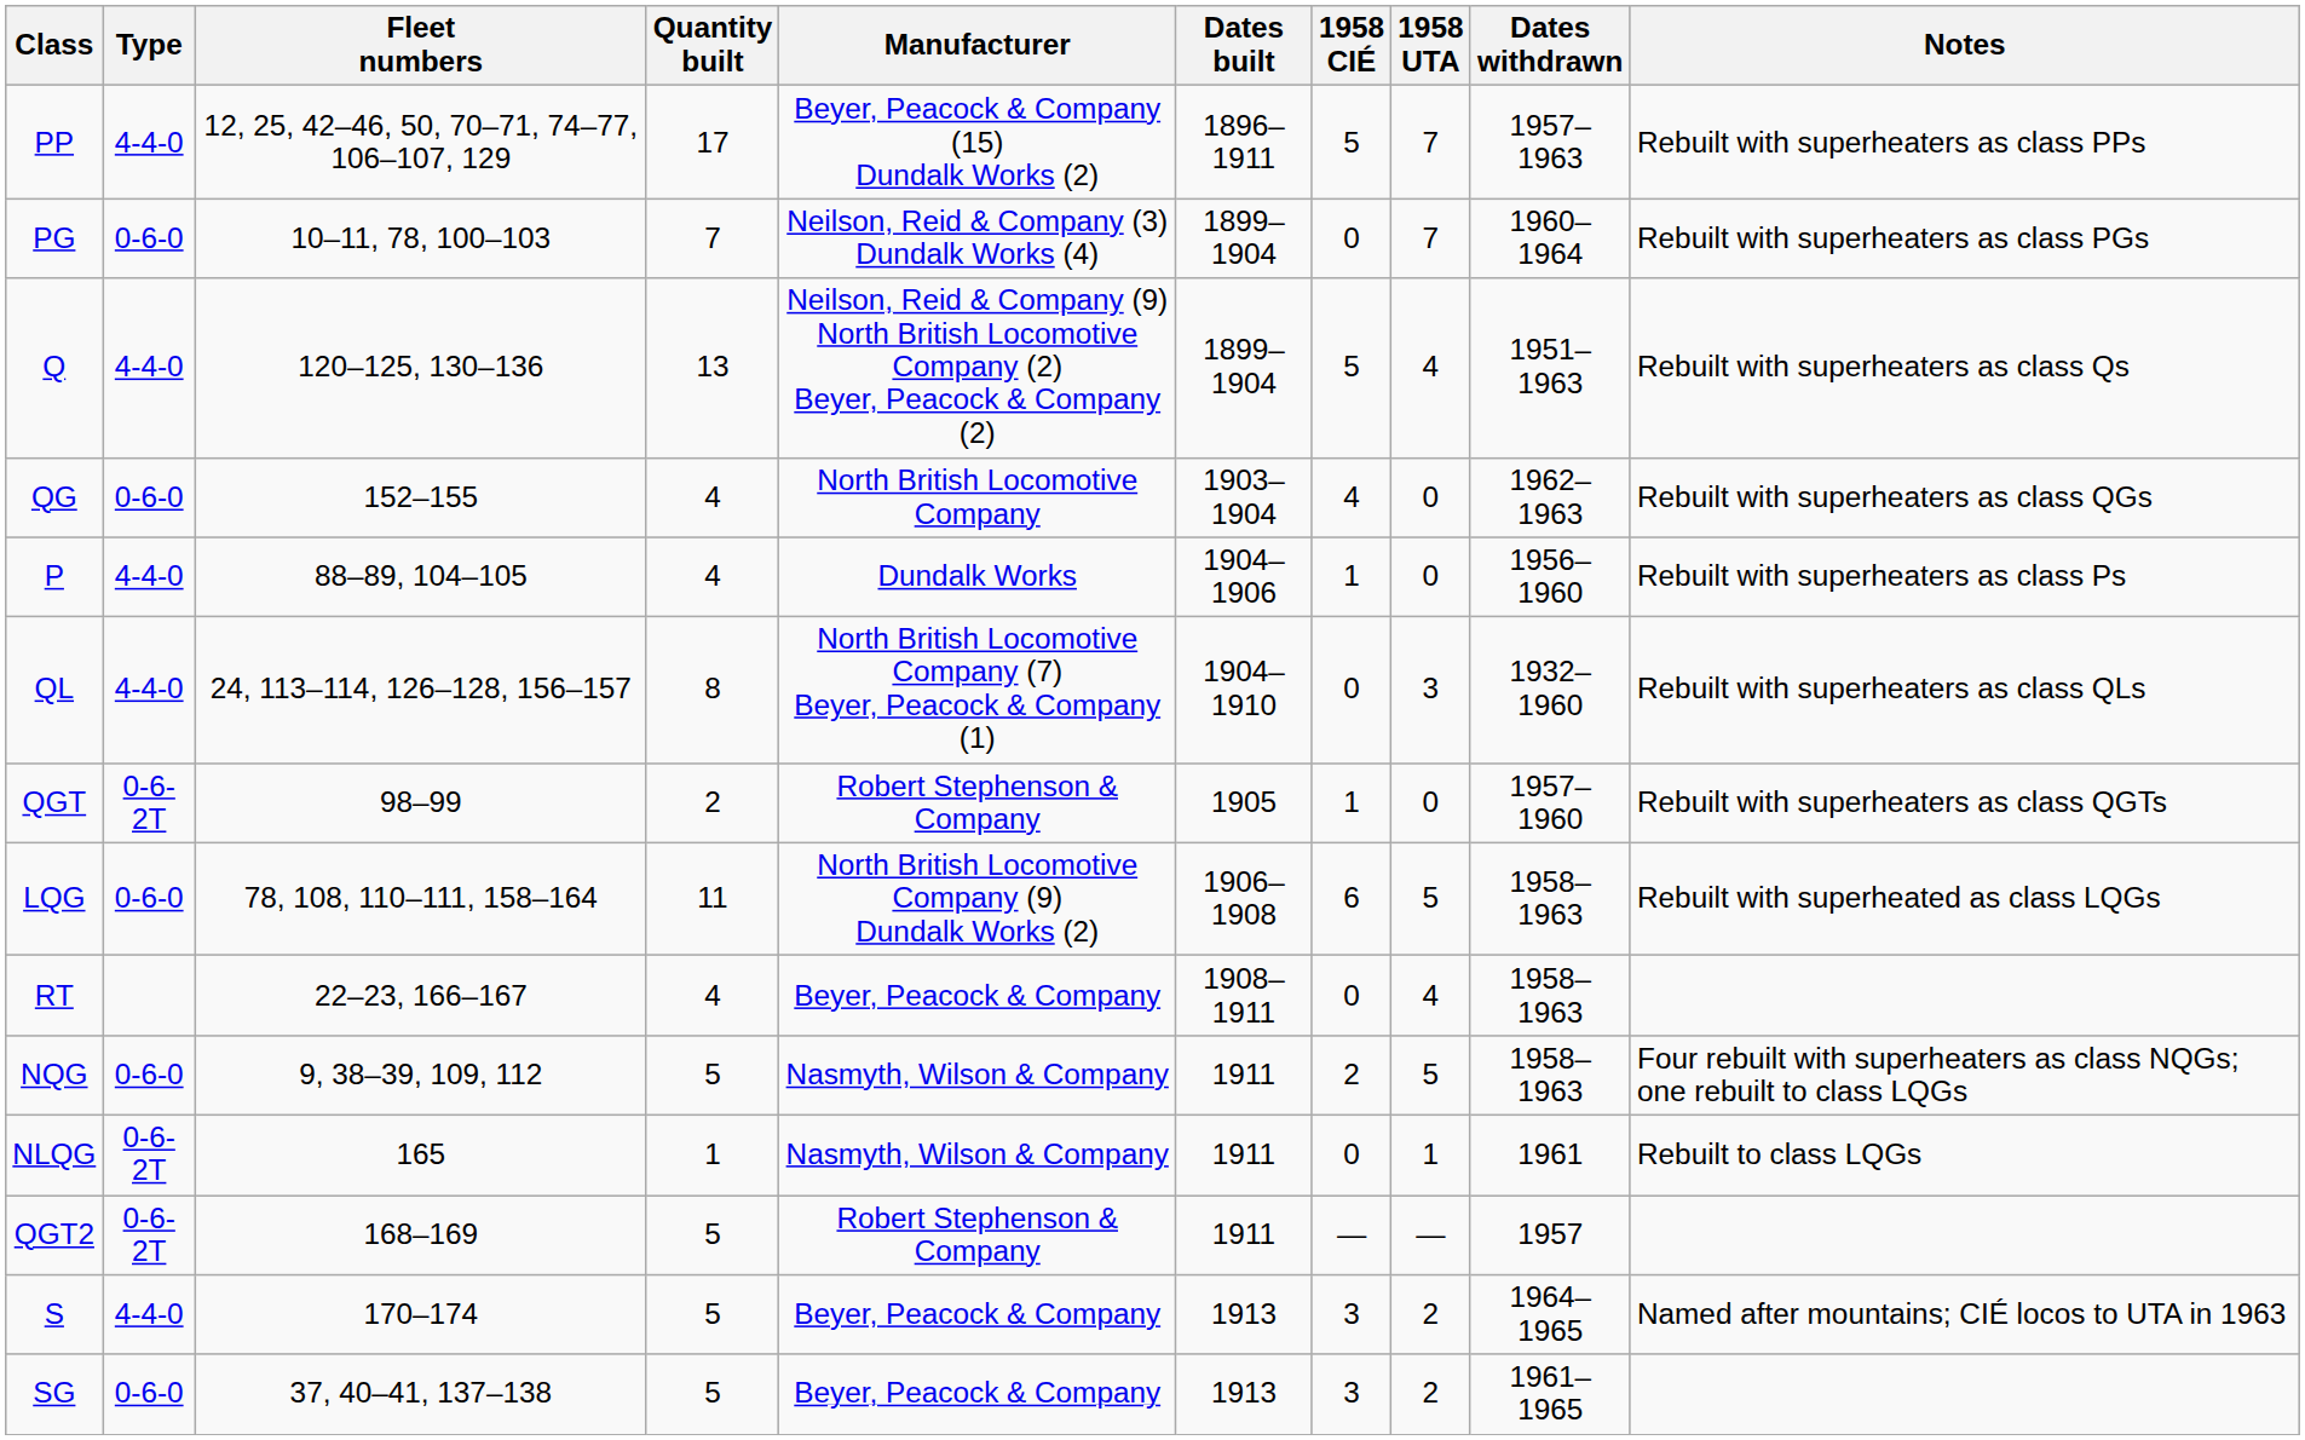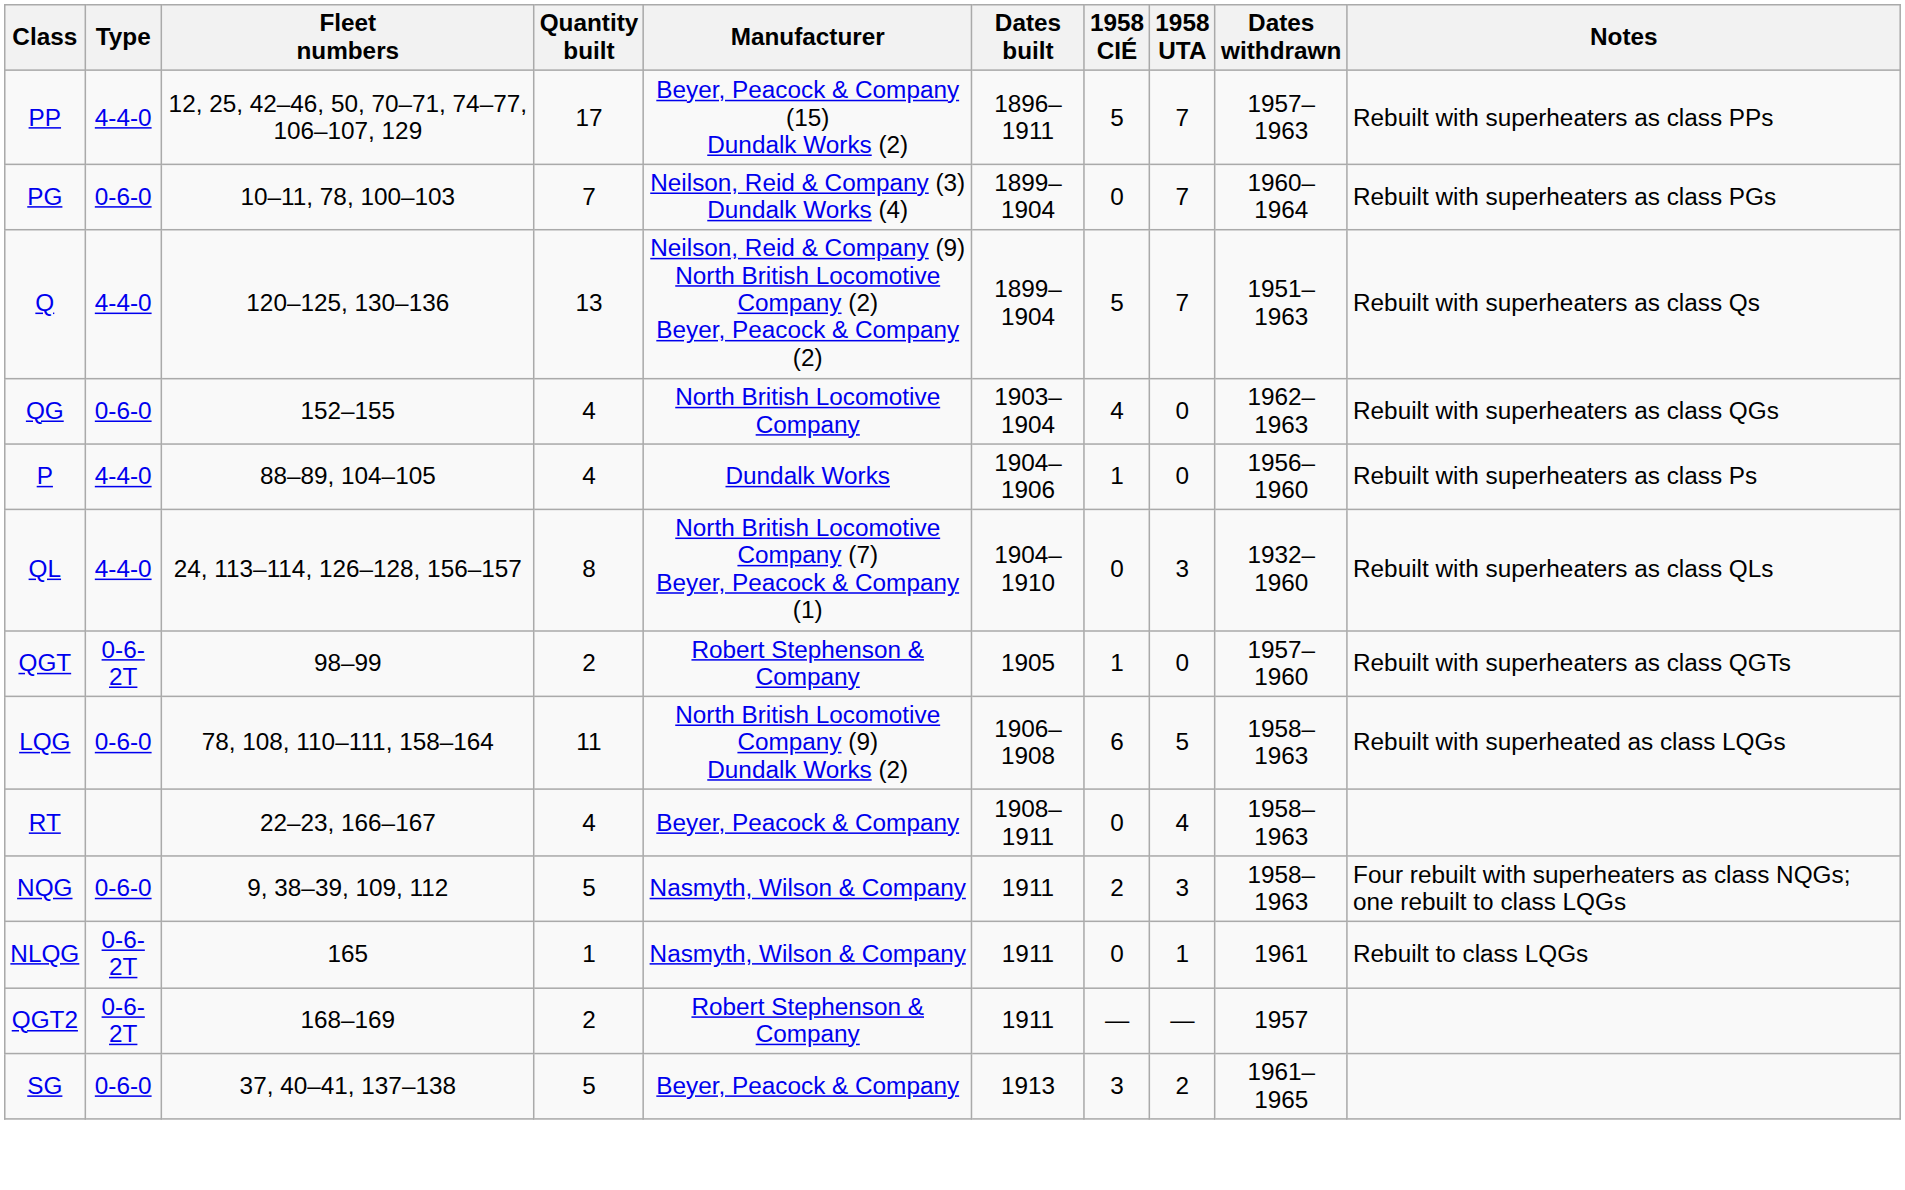Q | 1958 UTA: 4 -> 7
NQG | 1958 UTA: 5 -> 3
QGT2 | Quantity built: 5 -> 2
- row: S | 4-4-0 | 170–174 | 5 | Beyer, Peacock & Company | 1913 | 3 | 2 | 1964–1965 | Named after mountains; CIÉ locos to UTA in 1963
